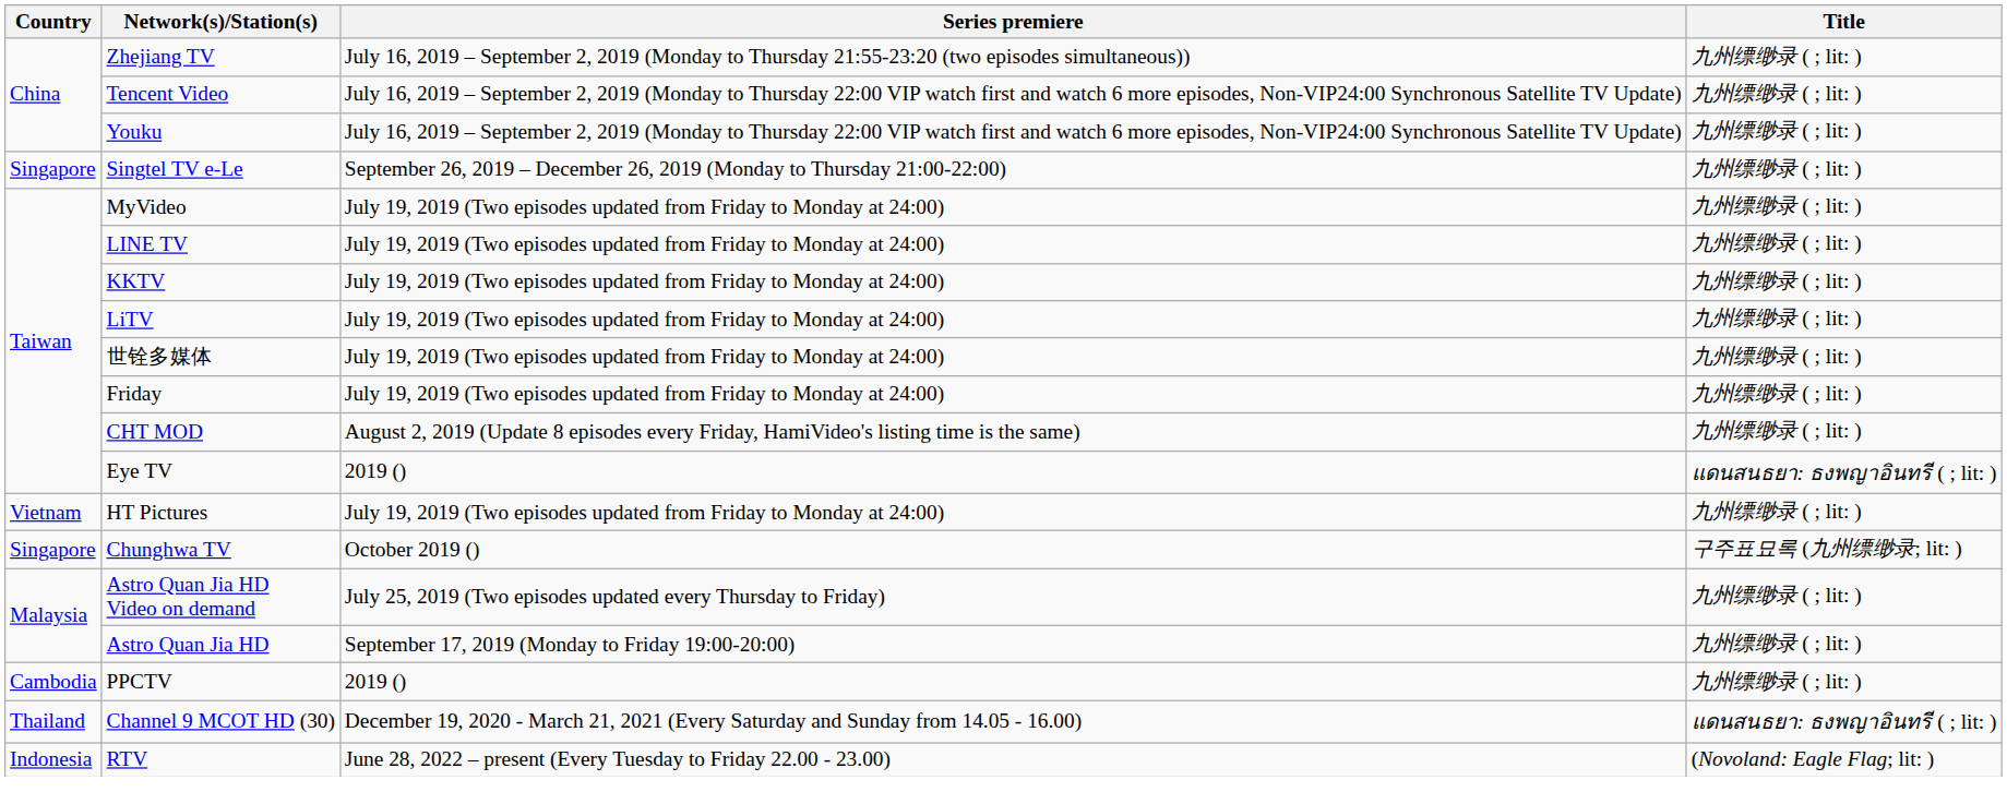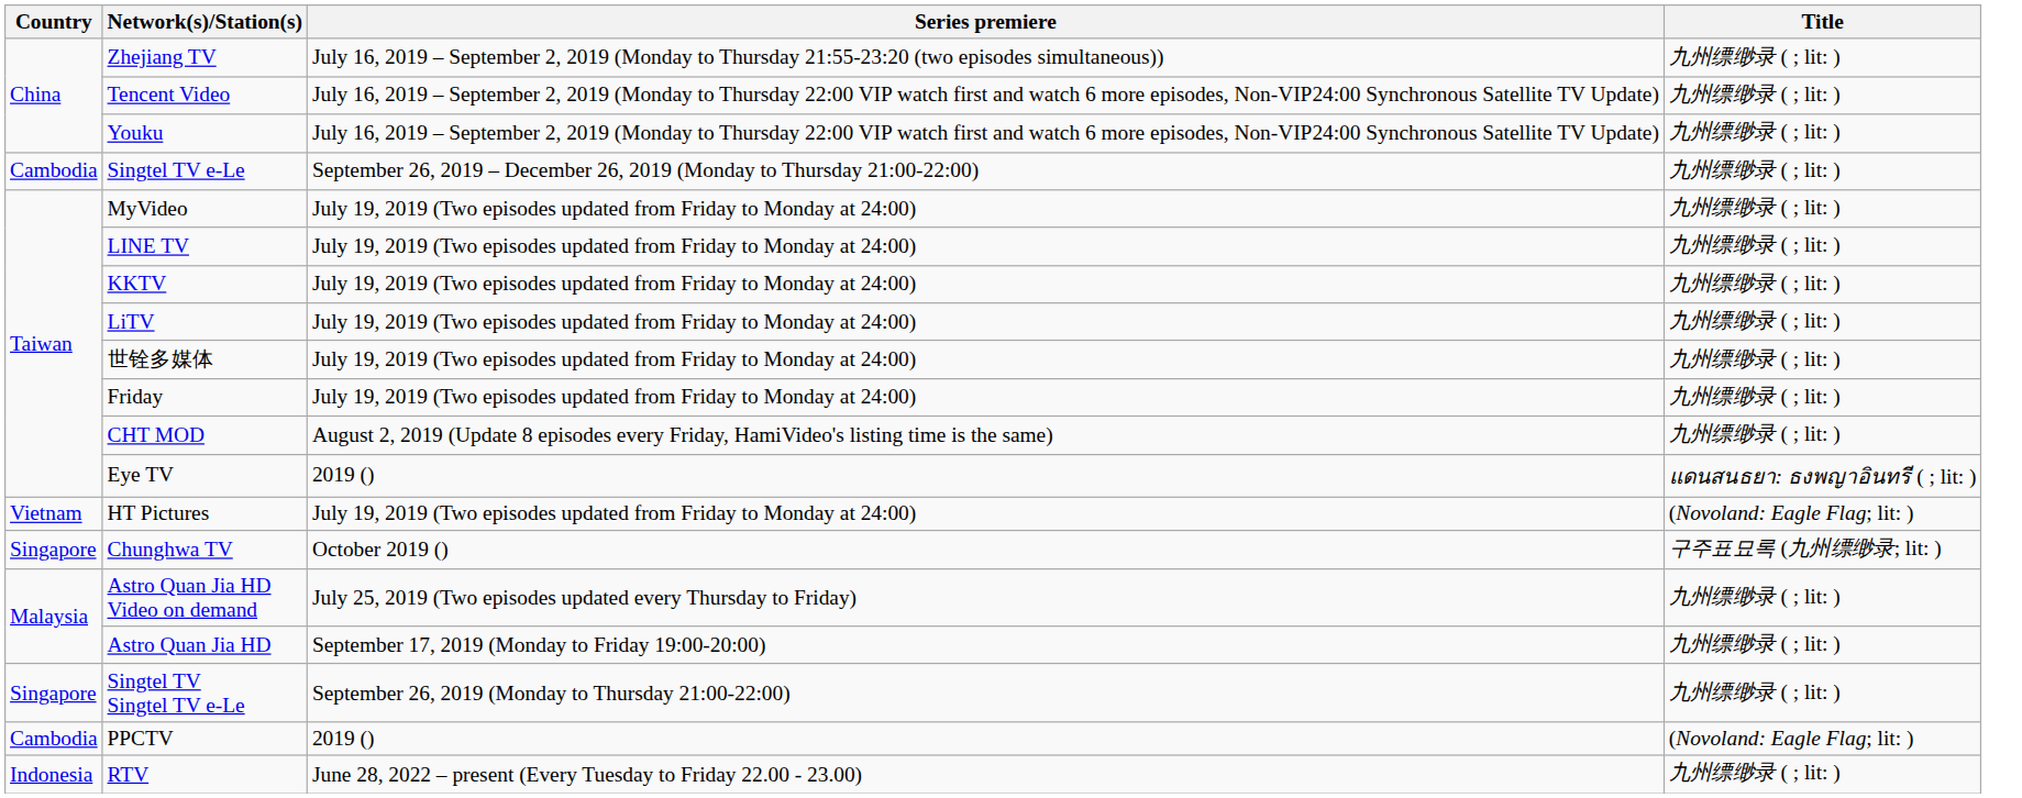Singtel TV e-Le | Country: Singapore -> Cambodia
HT Pictures | Title: 九州缥缈录 ( ; lit: ) -> (Novoland: Eagle Flag; lit: )
+ row: Singapore | Singtel TV Singtel TV e-Le | September 26, 2019 (Monday to Thursday 21:00-22:00) | 九州缥缈录 ( ; lit: )
PPCTV | Title: 九州缥缈录 ( ; lit: ) -> (Novoland: Eagle Flag; lit: )
- row: Thailand | Channel 9 MCOT HD (30) | December 19, 2020 - March 21, 2021 (Every Saturday and Sunday from 14.05 - 16.00) | แดนสนธยา: ธงพญาอินทรี ( ; lit: )
RTV | Title: (Novoland: Eagle Flag; lit: ) -> 九州缥缈录 ( ; lit: )
